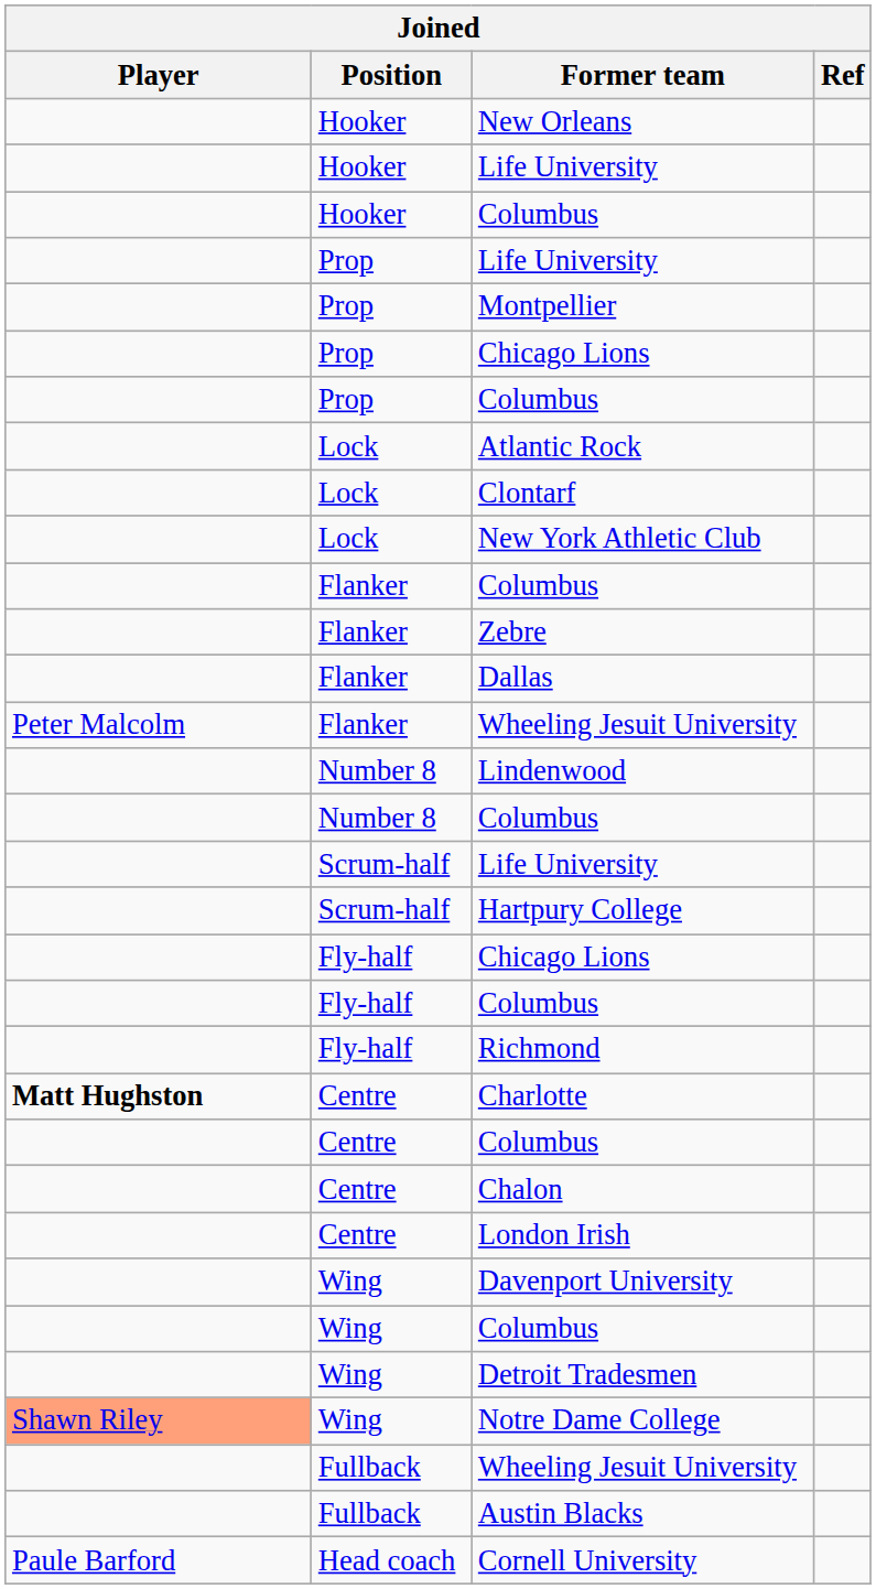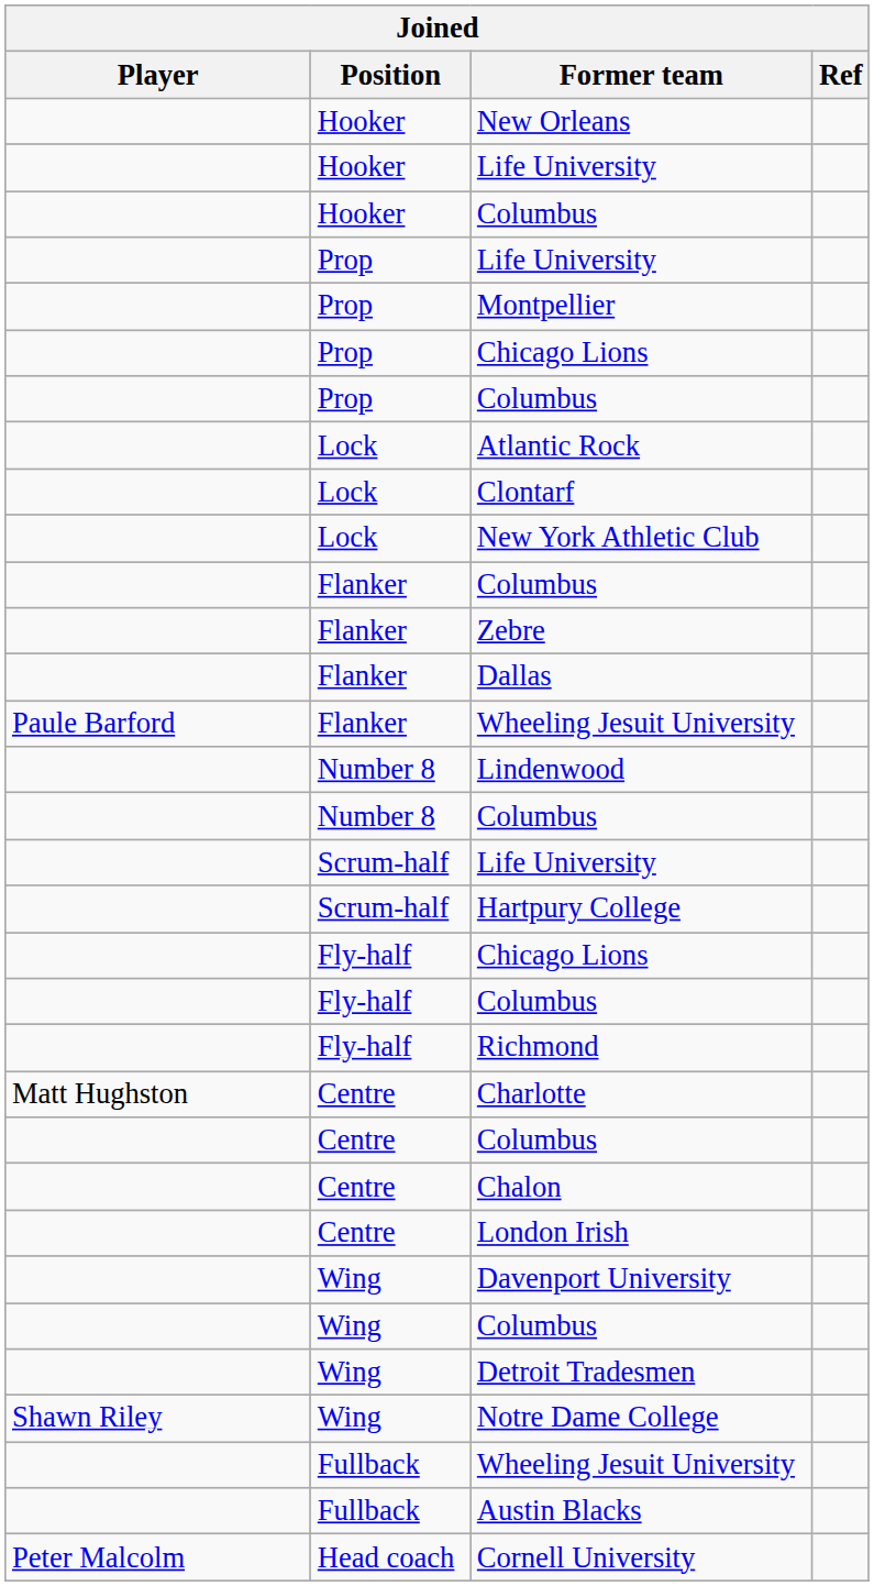Flanker / Wheeling Jesuit University | Player: Peter Malcolm -> Paule Barford
Charlotte | Player: bold -> normal
Notre Dame College | Player: lightsalmon background -> no background
Cornell University | Player: Paule Barford -> Peter Malcolm
